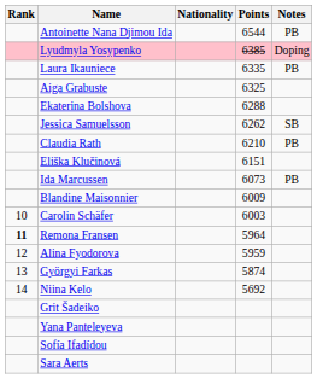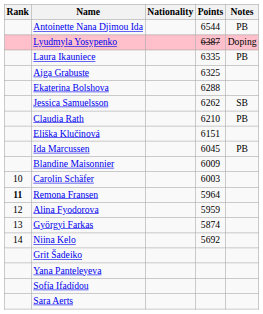Lyudmyla Yosypenko | Points: 6385 -> 6387
Ida Marcussen | Points: 6073 -> 6045
